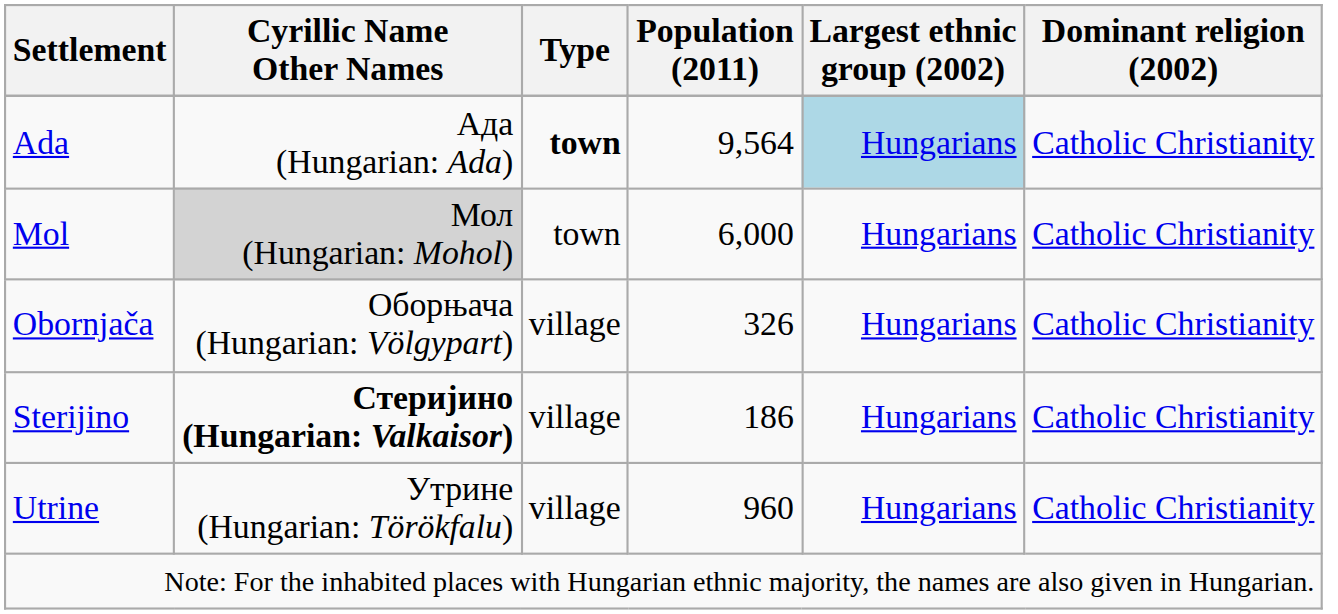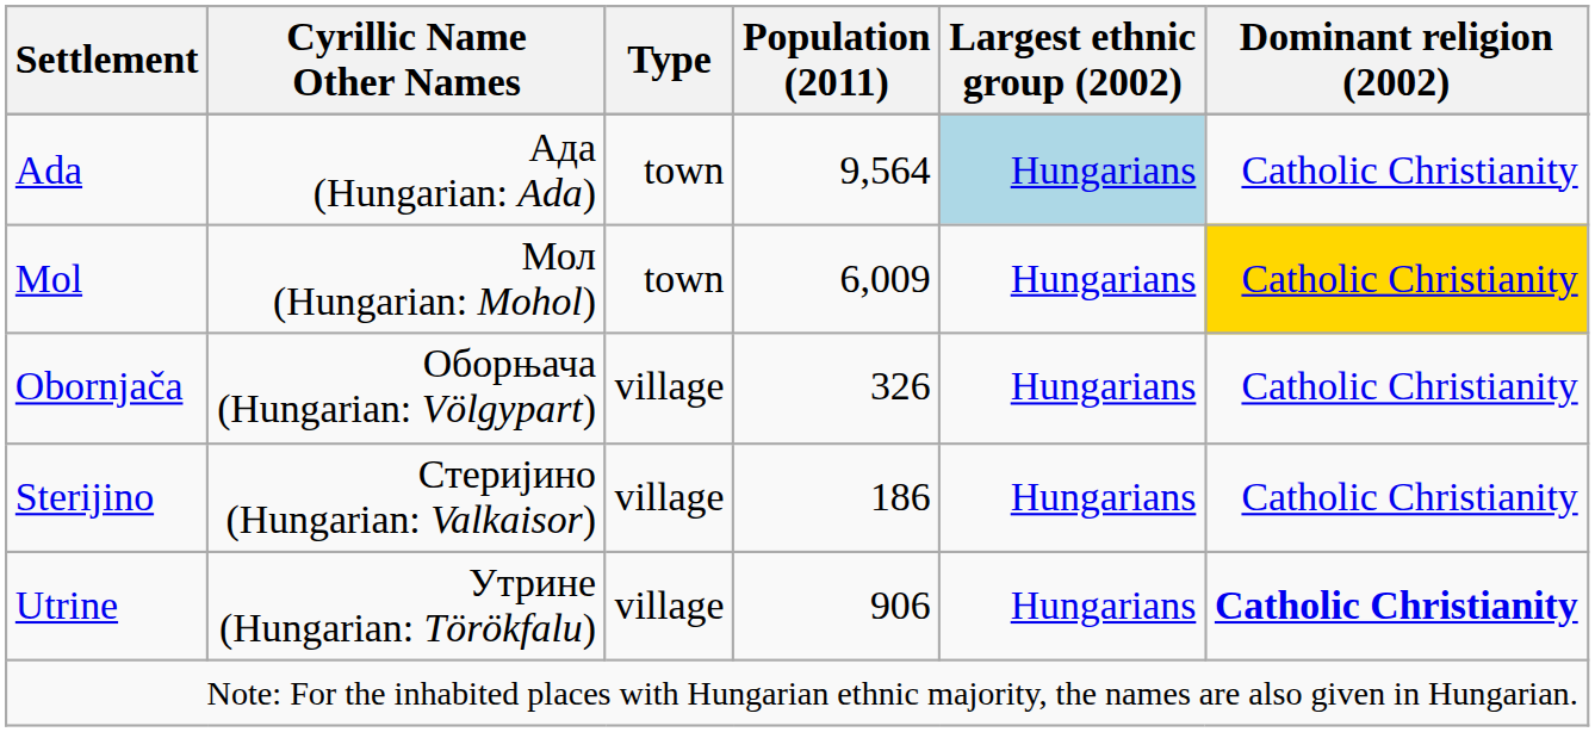Ada | Type: bold -> normal
Mol | Cyrillic Name Other Names: lightgrey background -> no background
Mol | Population (2011): 6,000 -> 6,009
Mol | Dominant religion (2002): no background -> gold background
Sterijino | Cyrillic Name Other Names: bold -> normal
Utrine | Population (2011): 960 -> 906
Utrine | Dominant religion (2002): normal -> bold
